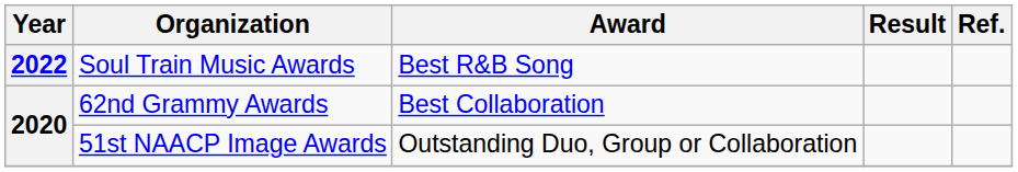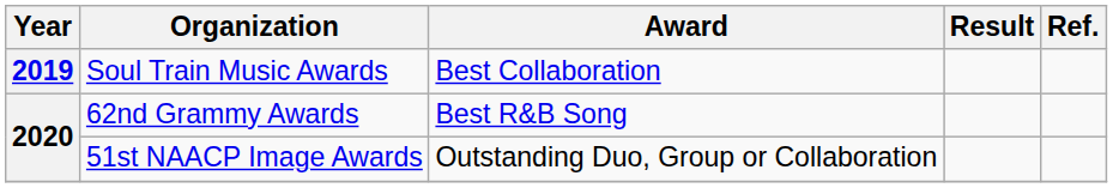Soul Train Music Awards | Year: 2022 -> 2019
Soul Train Music Awards | Award: Best R&B Song -> Best Collaboration
62nd Grammy Awards | Award: Best Collaboration -> Best R&B Song
